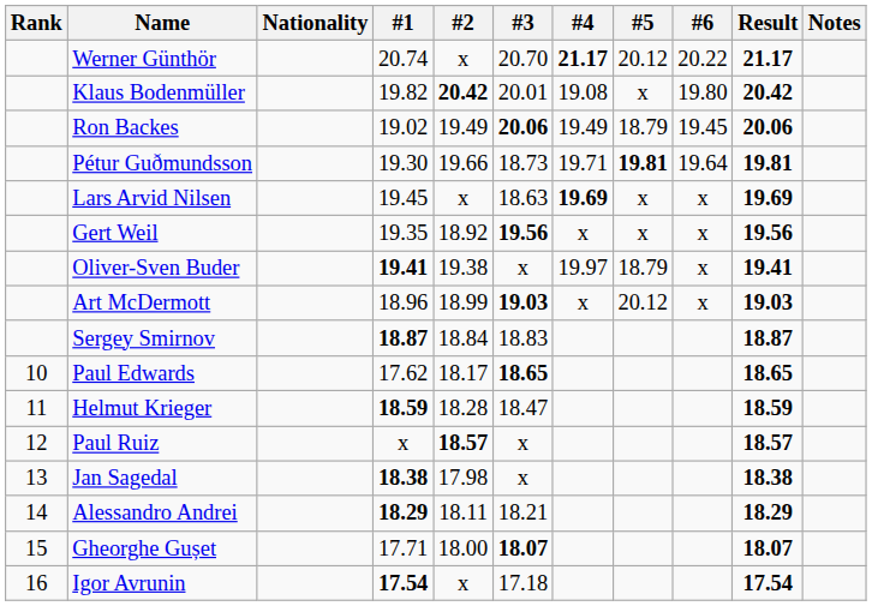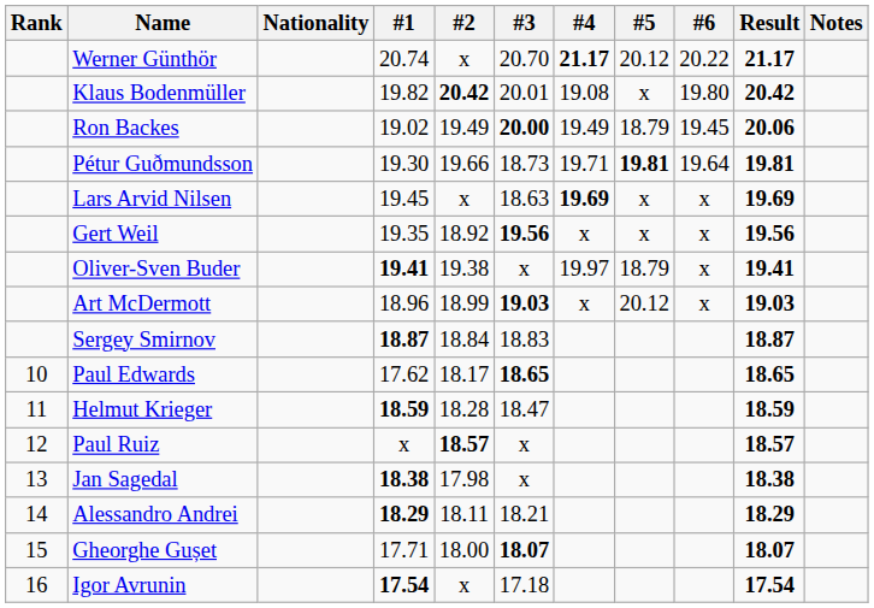Ron Backes | #3: 20.06 -> 20.00
